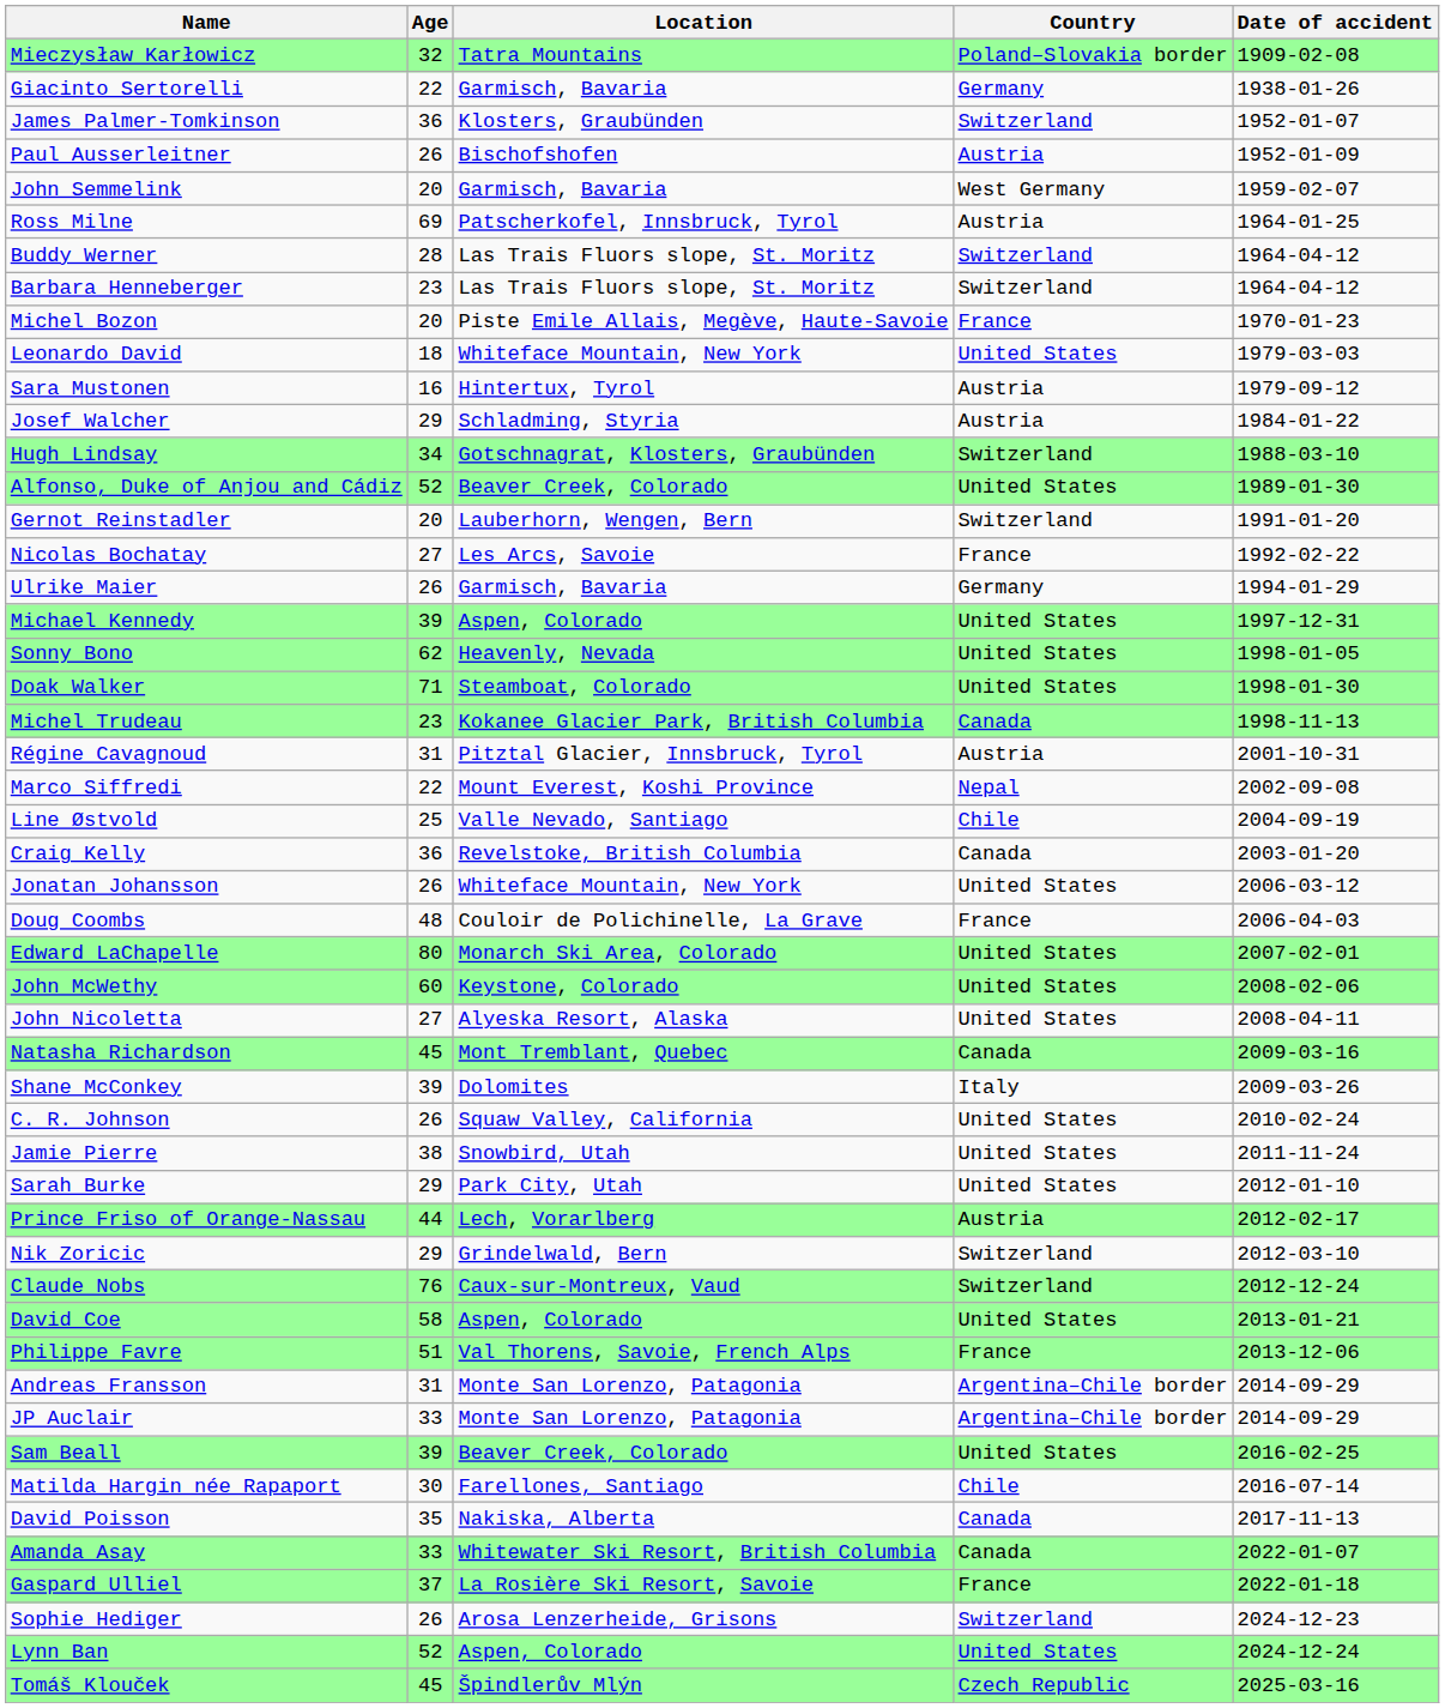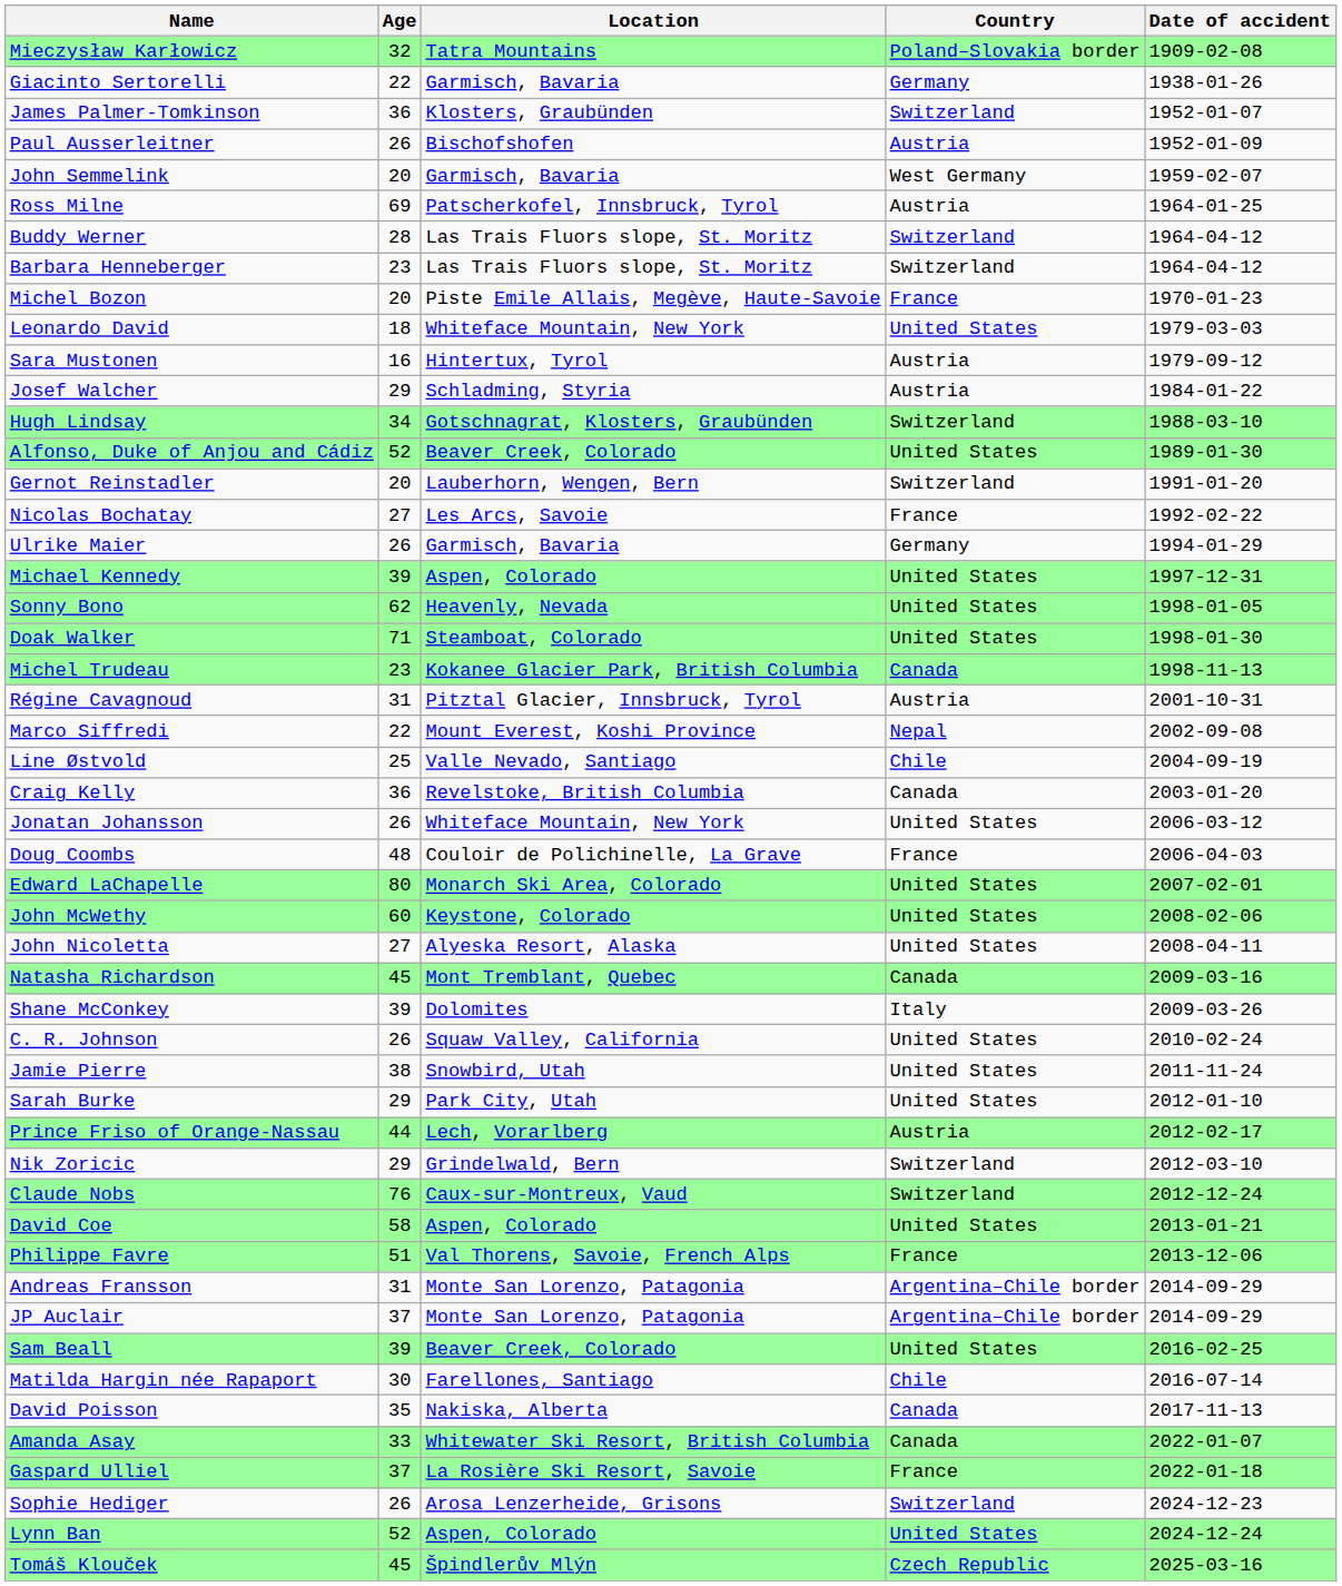JP Auclair | Age: 33 -> 37
